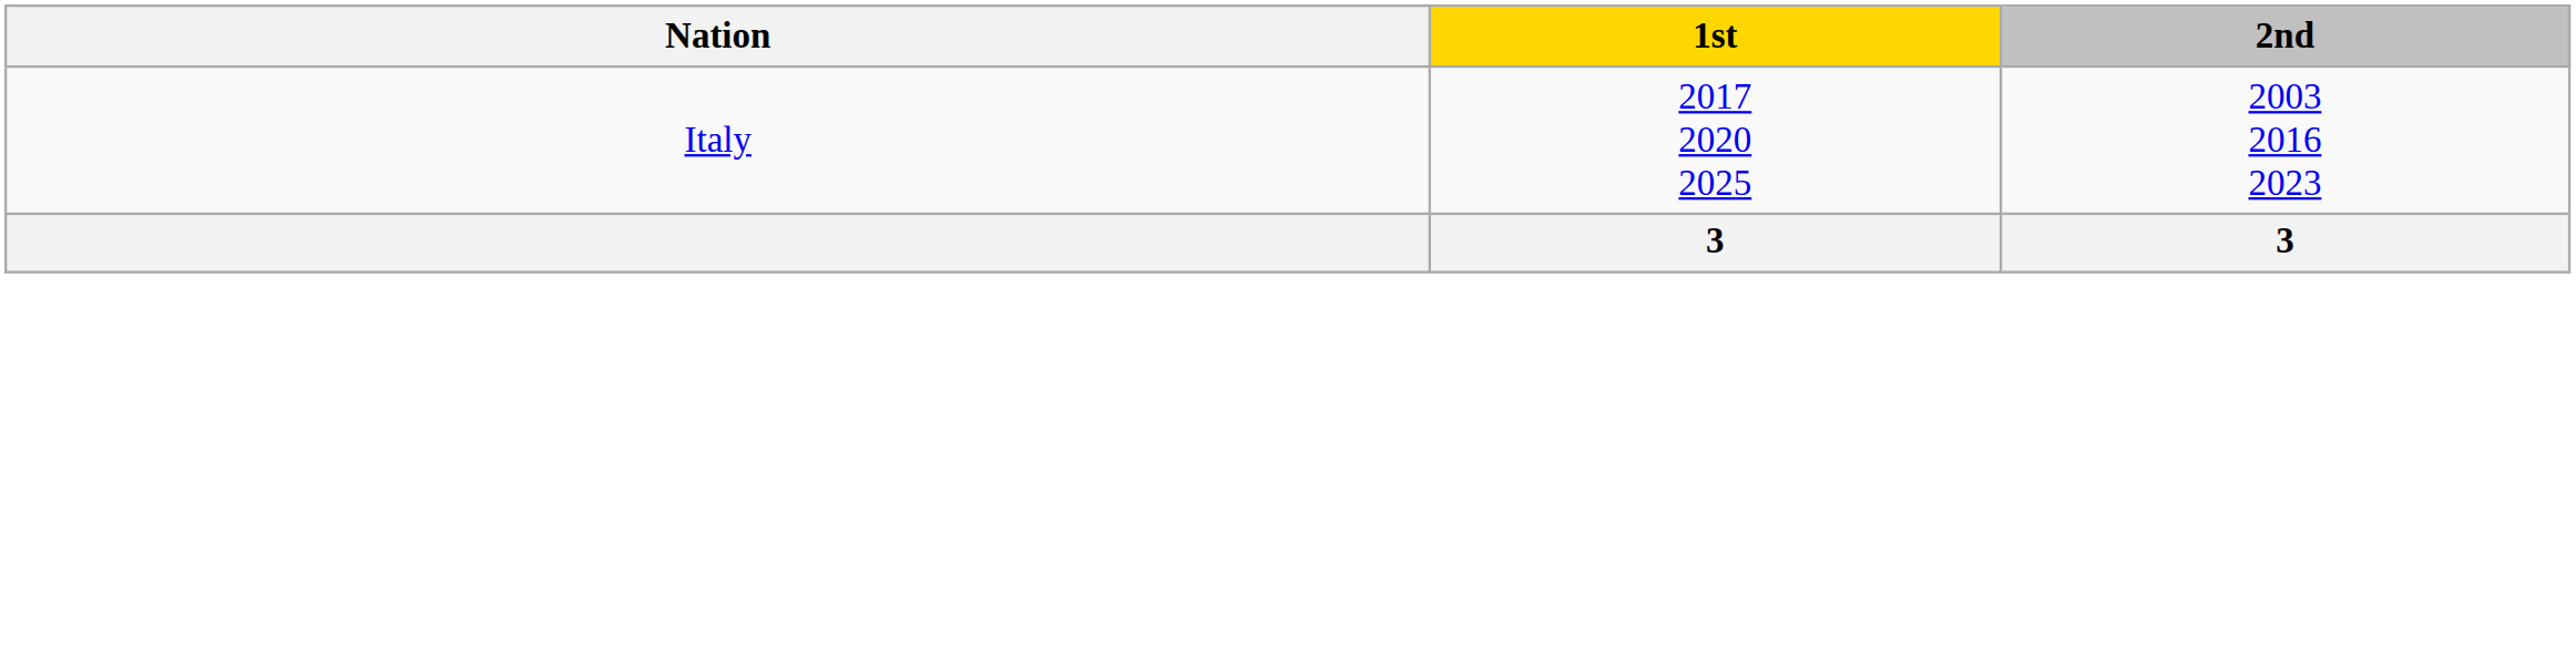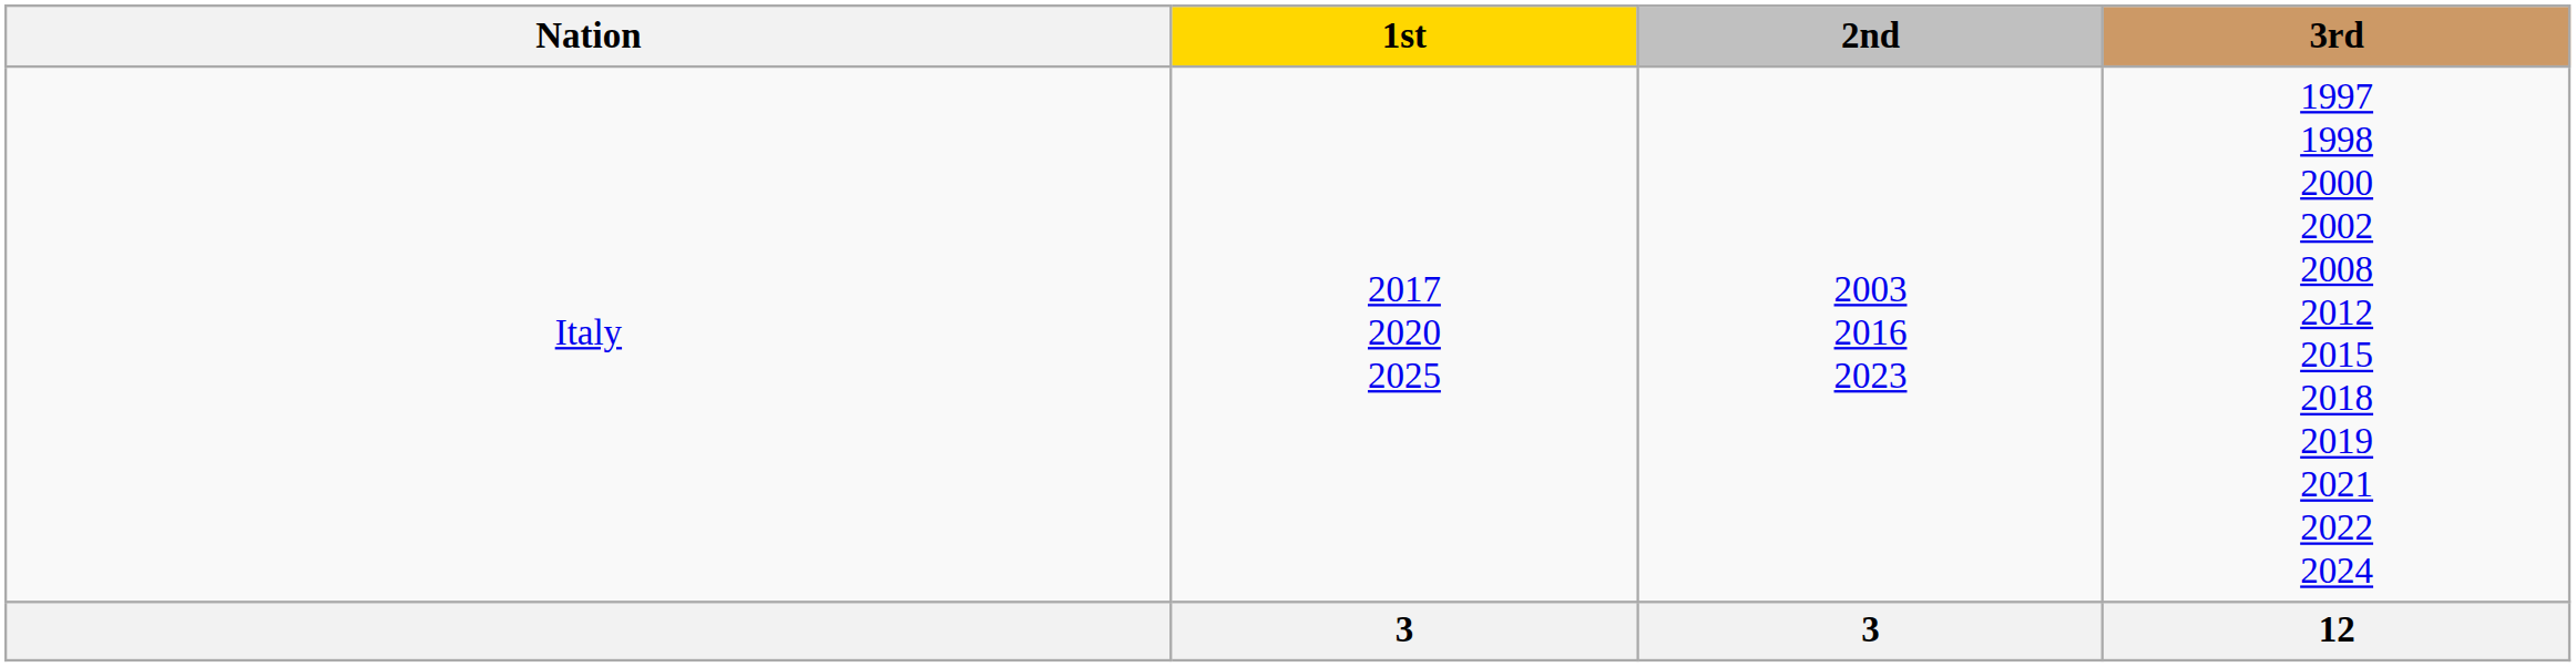+ column: 3rd | 1997 1998 2000 2002 2008 2012 2015 2018 2019 2021 2022 2024 | 12
